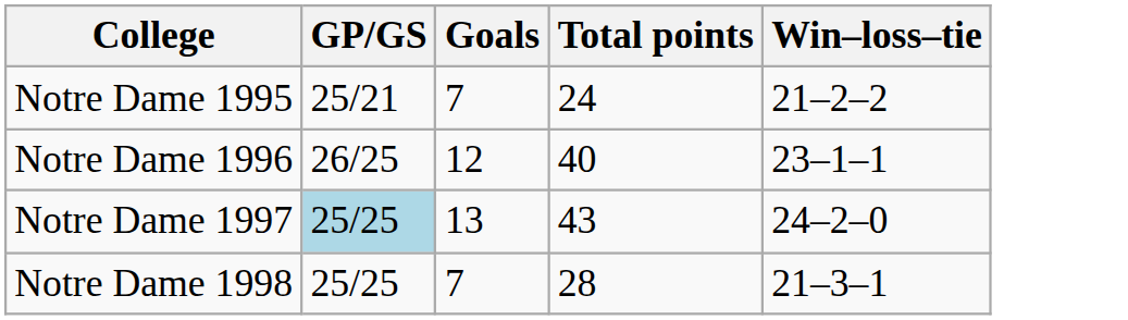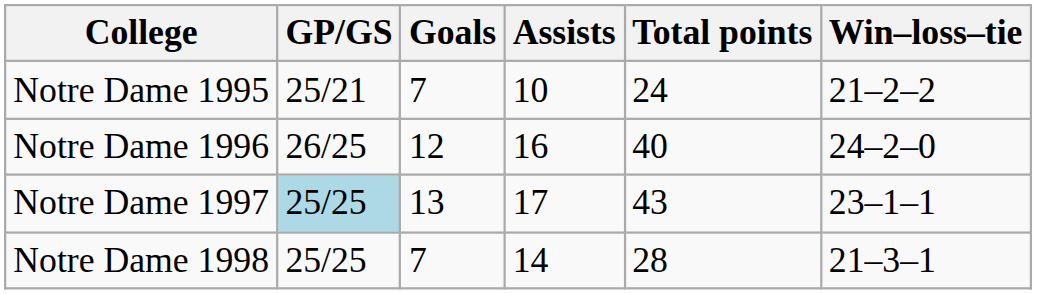+ column: Assists | 10 | 16 | 17 | 14
Notre Dame 1996 | Win–loss–tie: 23–1–1 -> 24–2–0
Notre Dame 1997 | Win–loss–tie: 24–2–0 -> 23–1–1
